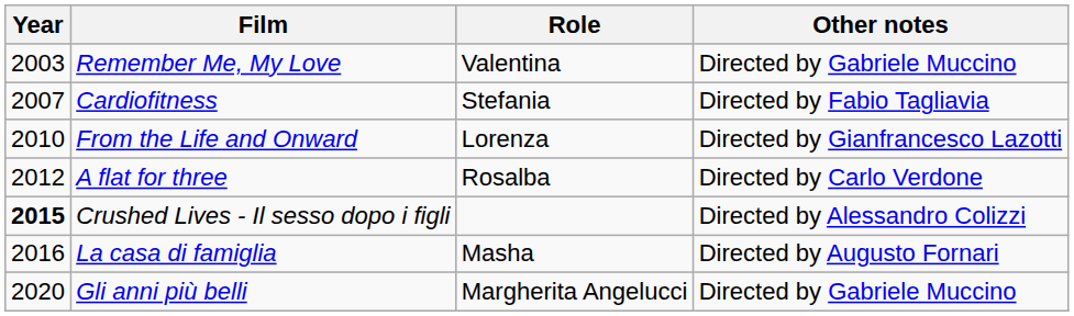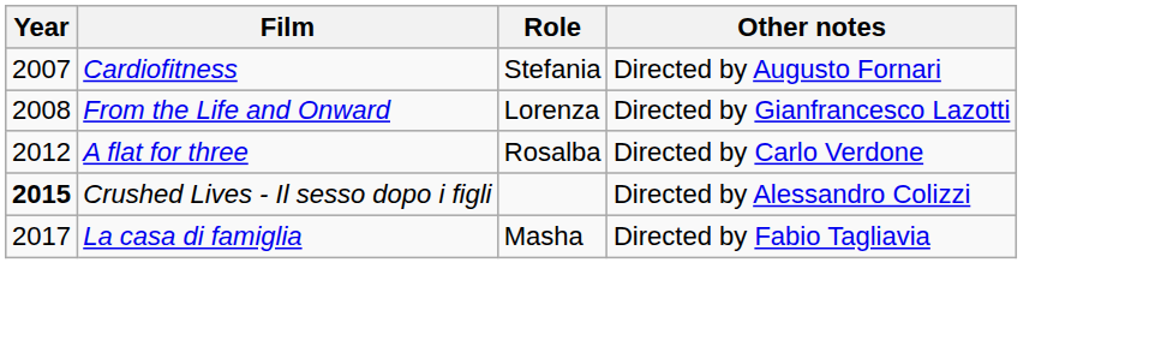- row: 2003 | Remember Me, My Love | Valentina | Directed by Gabriele Muccino
Cardiofitness | Other notes: Directed by Fabio Tagliavia -> Directed by Augusto Fornari
From the Life and Onward | Year: 2010 -> 2008
La casa di famiglia | Year: 2016 -> 2017
La casa di famiglia | Other notes: Directed by Augusto Fornari -> Directed by Fabio Tagliavia
- row: 2020 | Gli anni più belli | Margherita Angelucci | Directed by Gabriele Muccino
